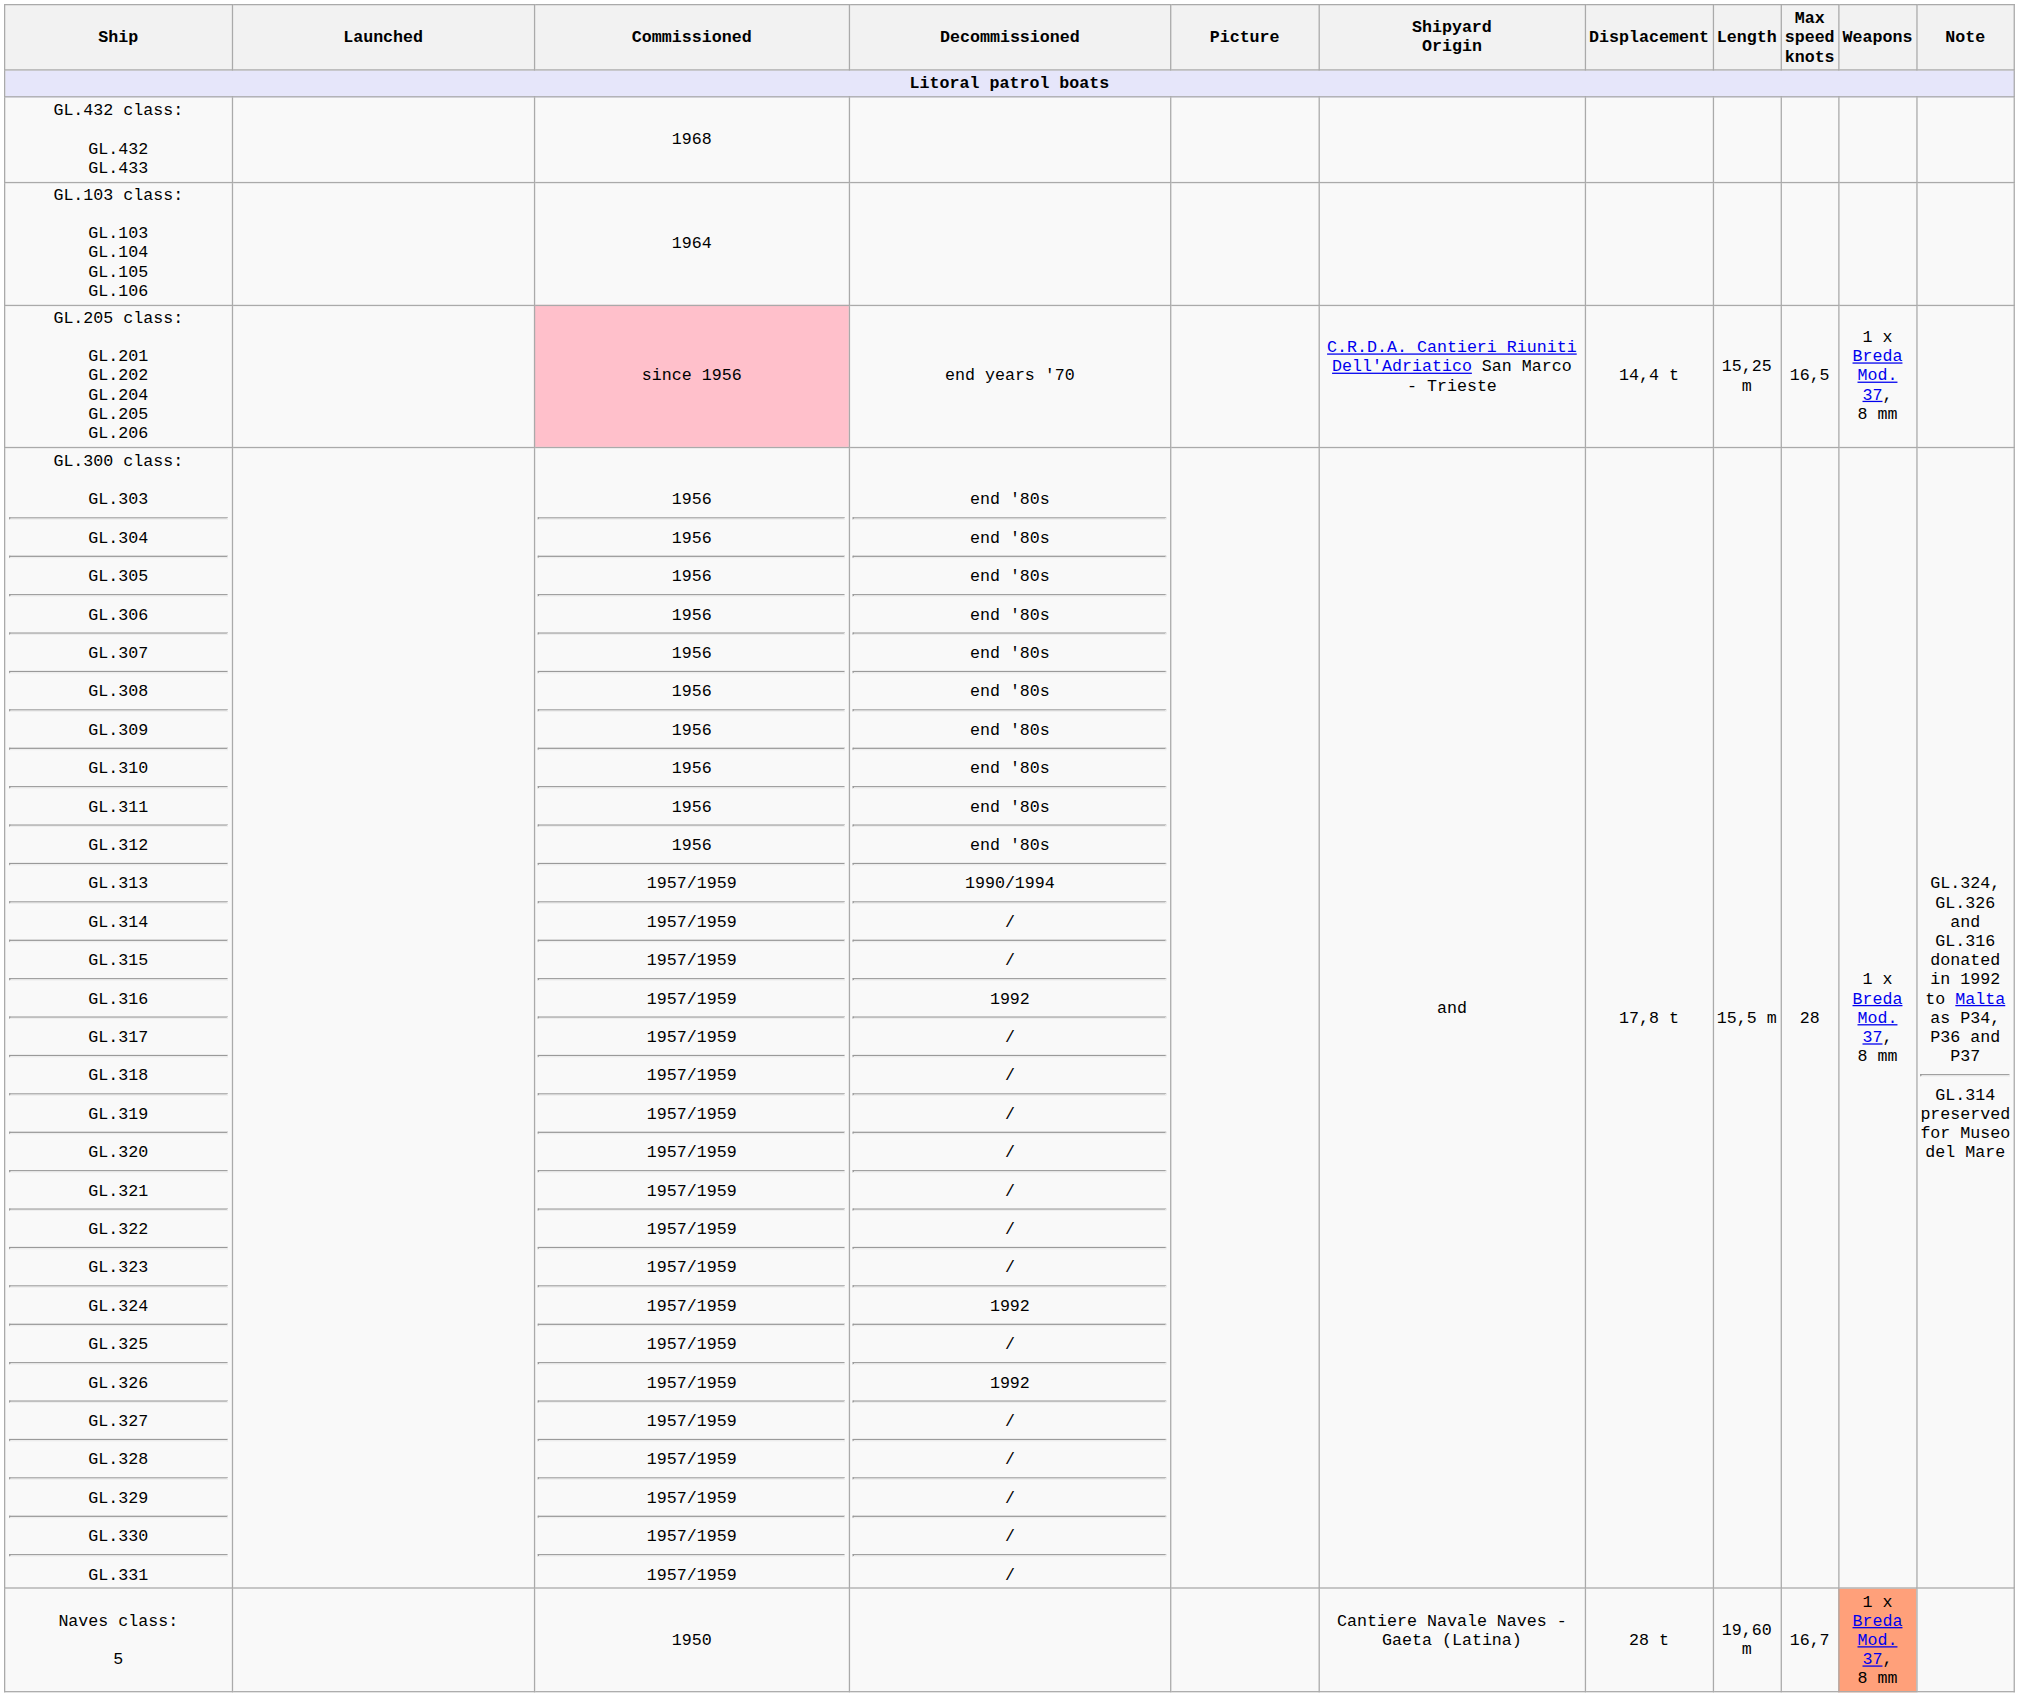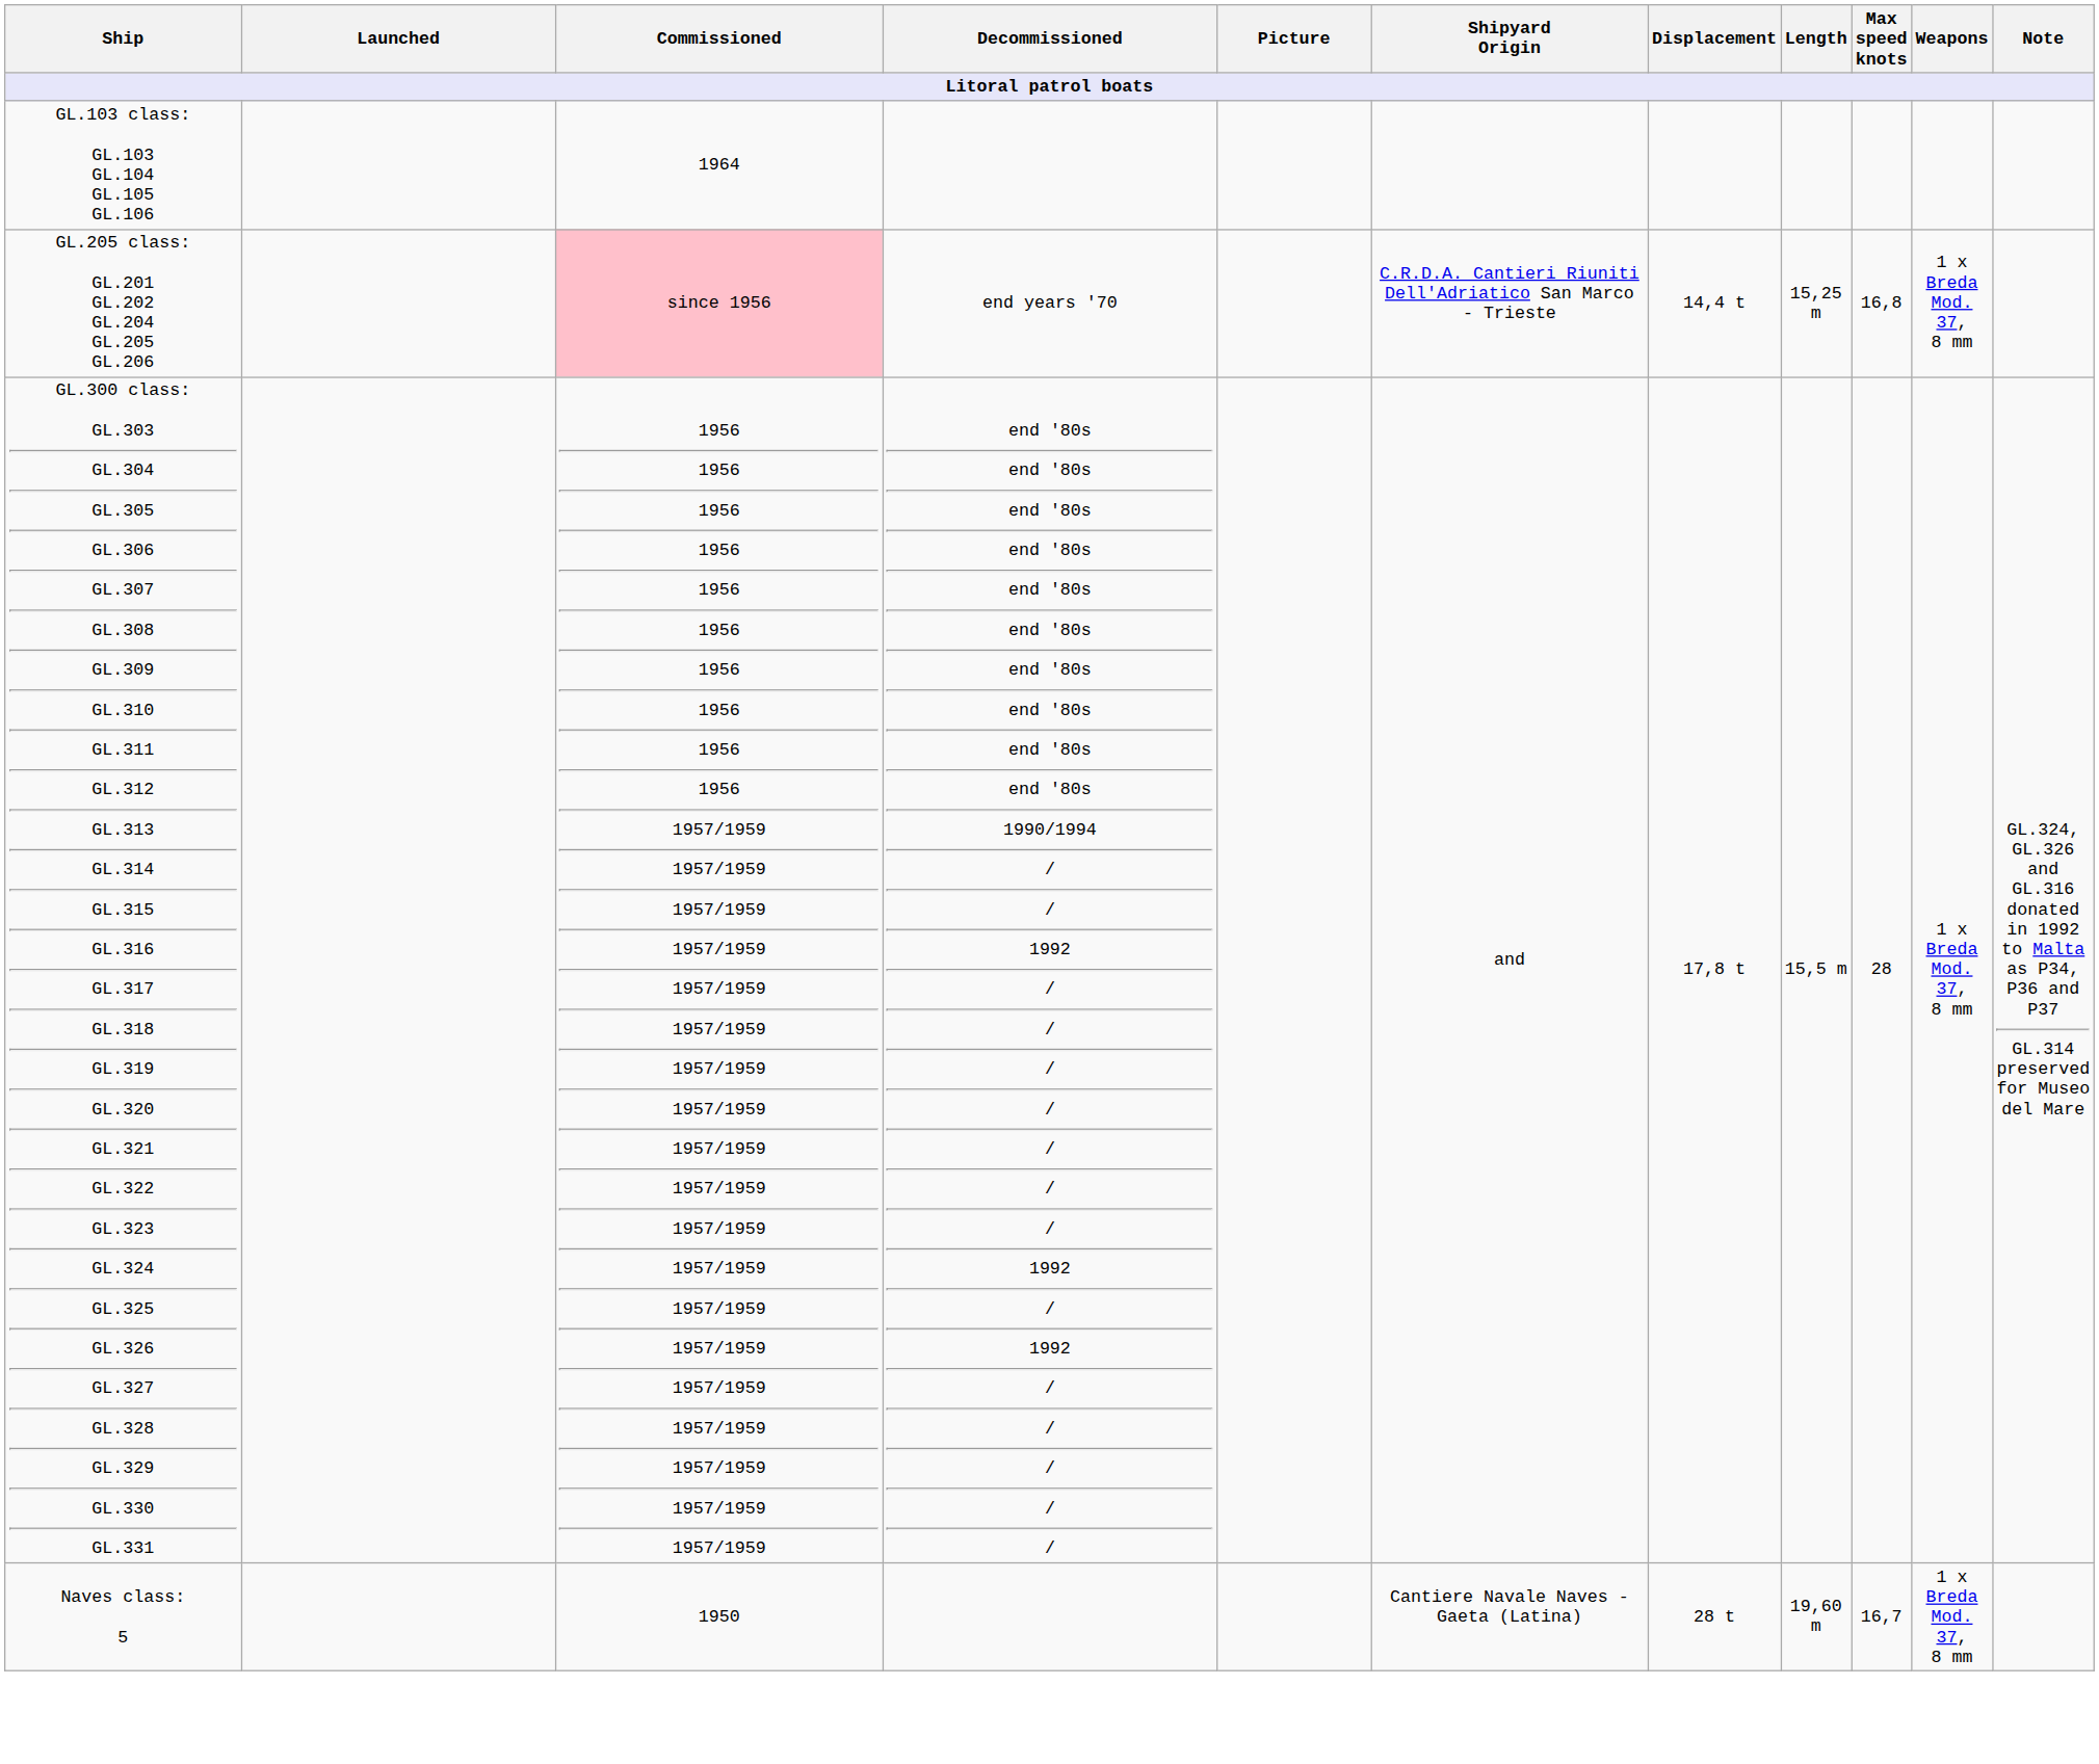- row: GL.432 class: GL.432 GL.433 | 1968
GL.205 class: GL.201 GL.202 GL.204 GL.205 GL.206 | Max speed knots: 16,5 -> 16,8
Naves class: 5 | Weapons: lightsalmon background -> no background
